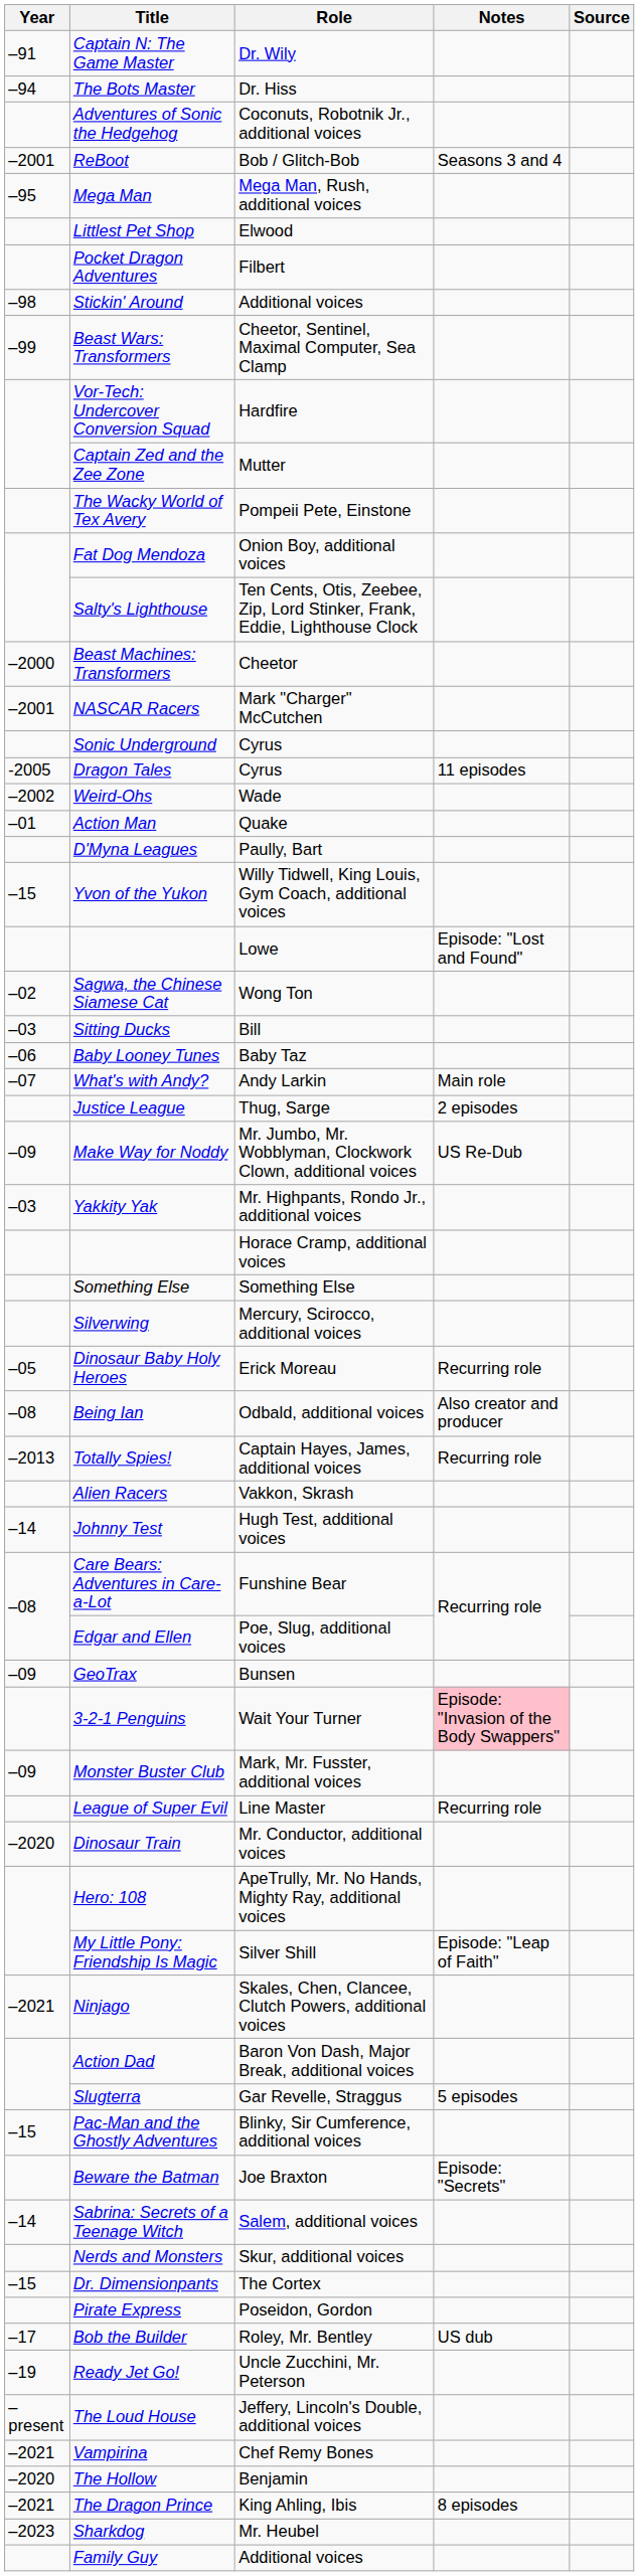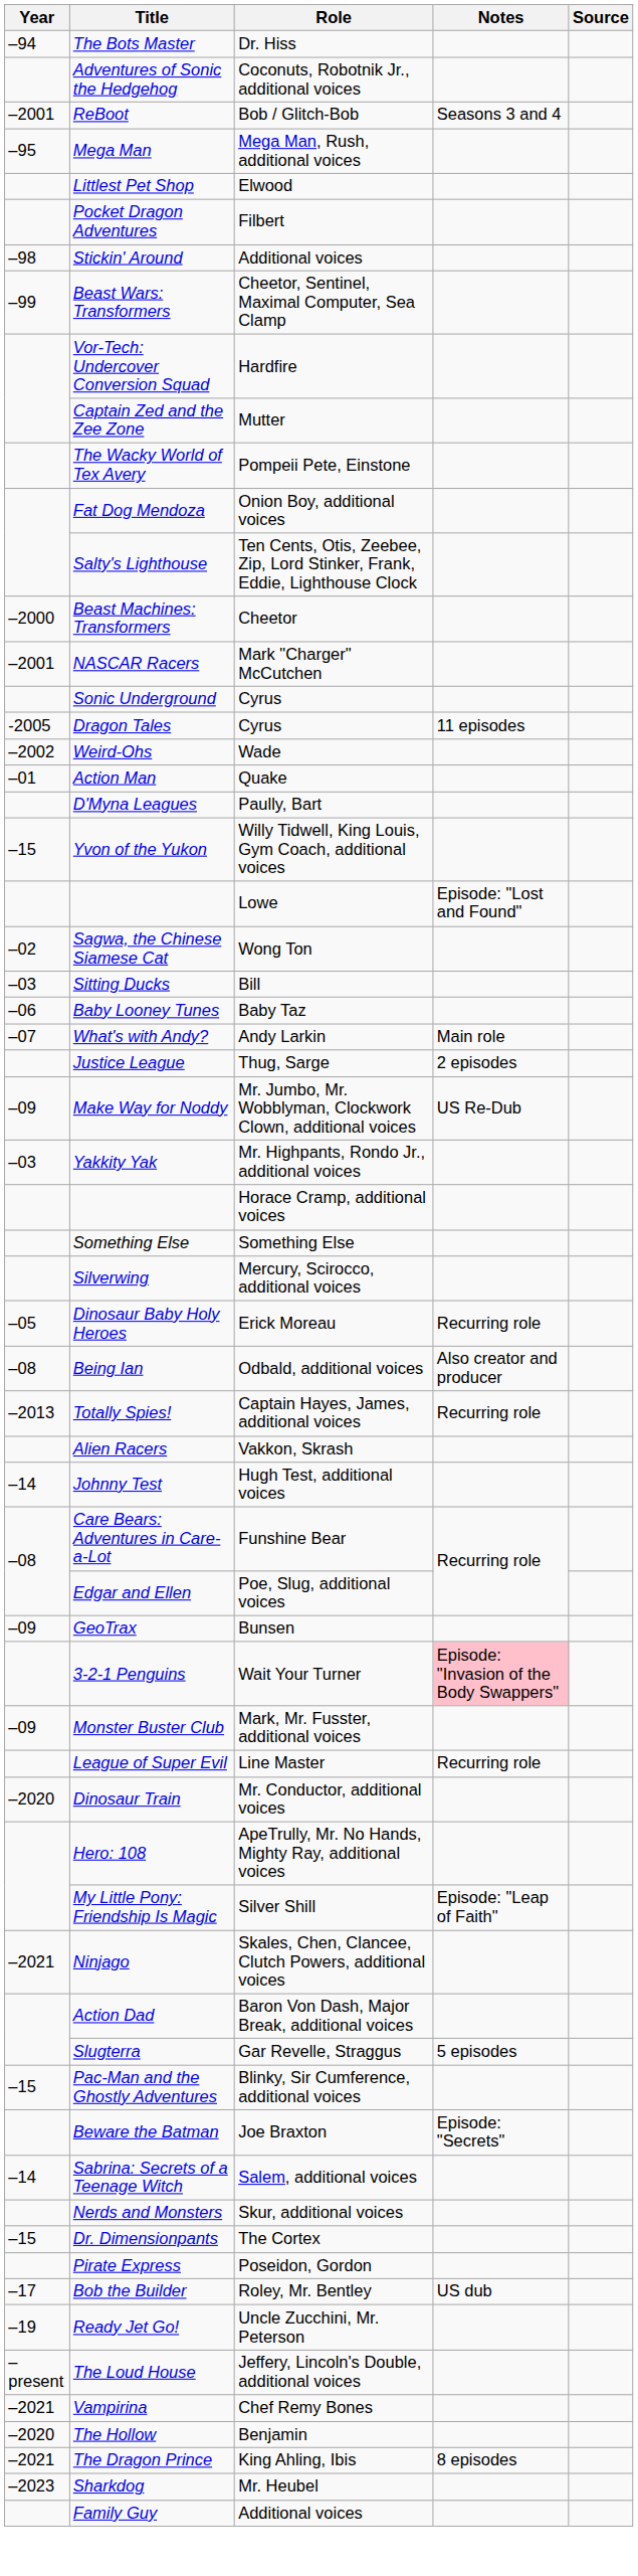- row: –91 | Captain N: The Game Master | Dr. Wily
